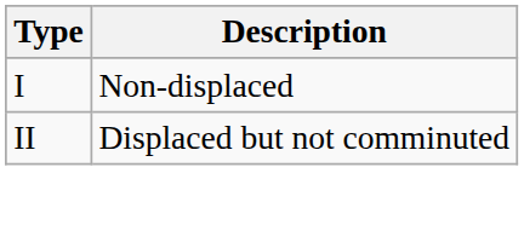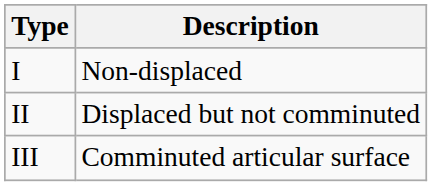+ row: III | Comminuted articular surface
